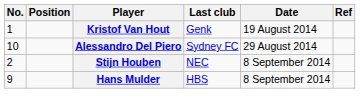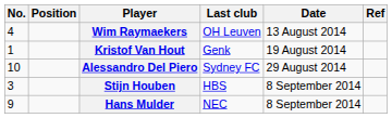+ row: 4 | Wim Raymaekers | OH Leuven | 13 August 2014
Stijn Houben | No.: 2 -> 3
Stijn Houben | Last club: NEC -> HBS
Hans Mulder | Last club: HBS -> NEC
